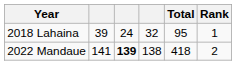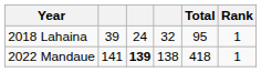2022 Mandaue | Rank: 2 -> 1
